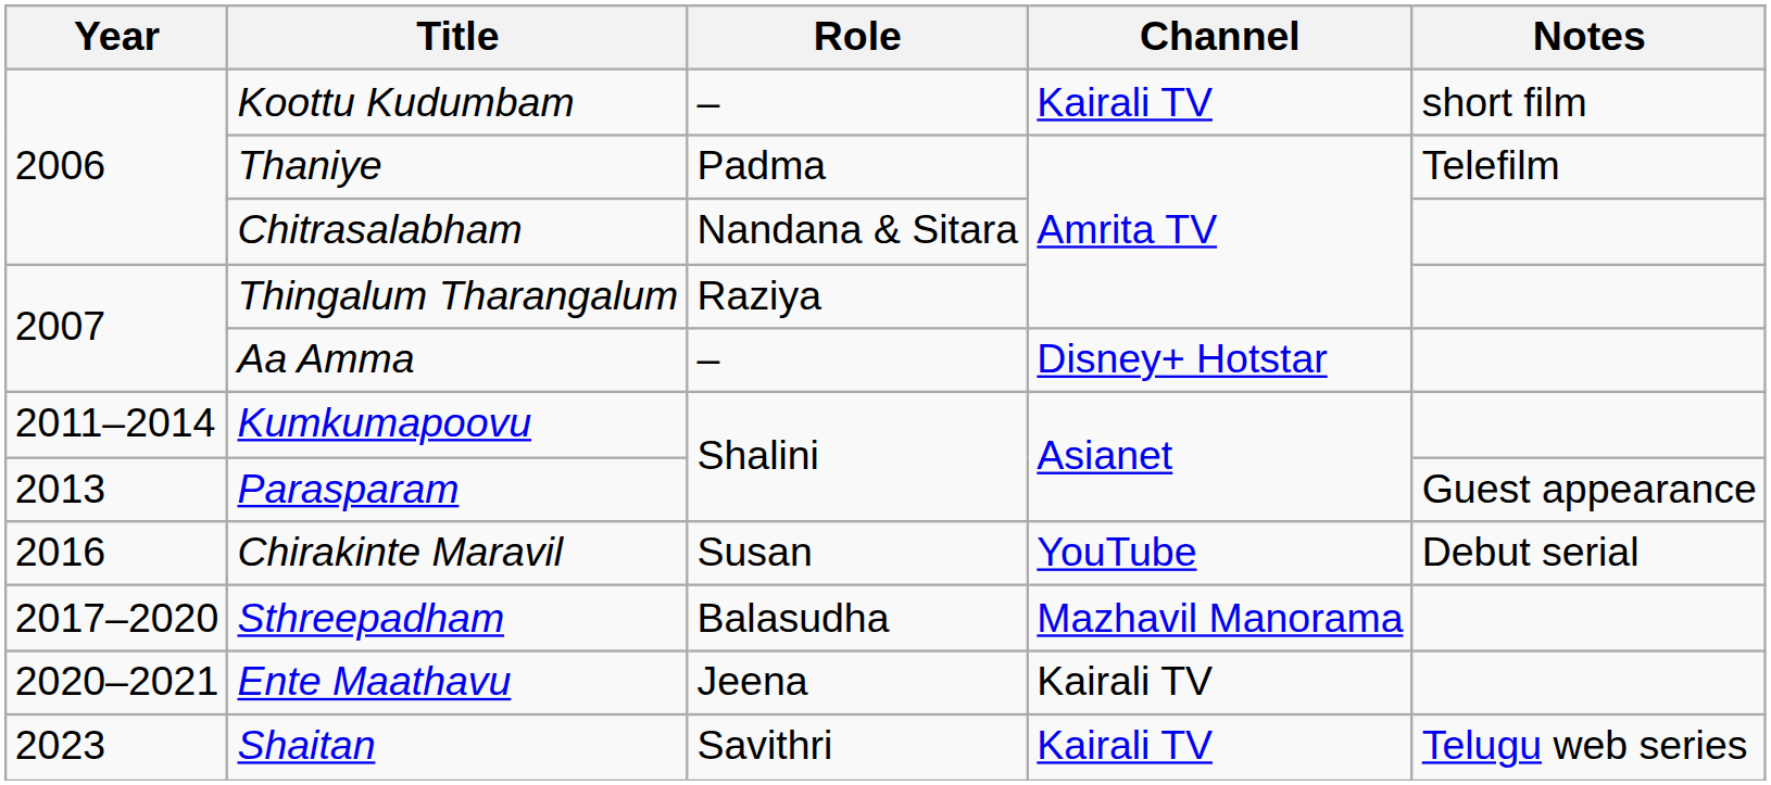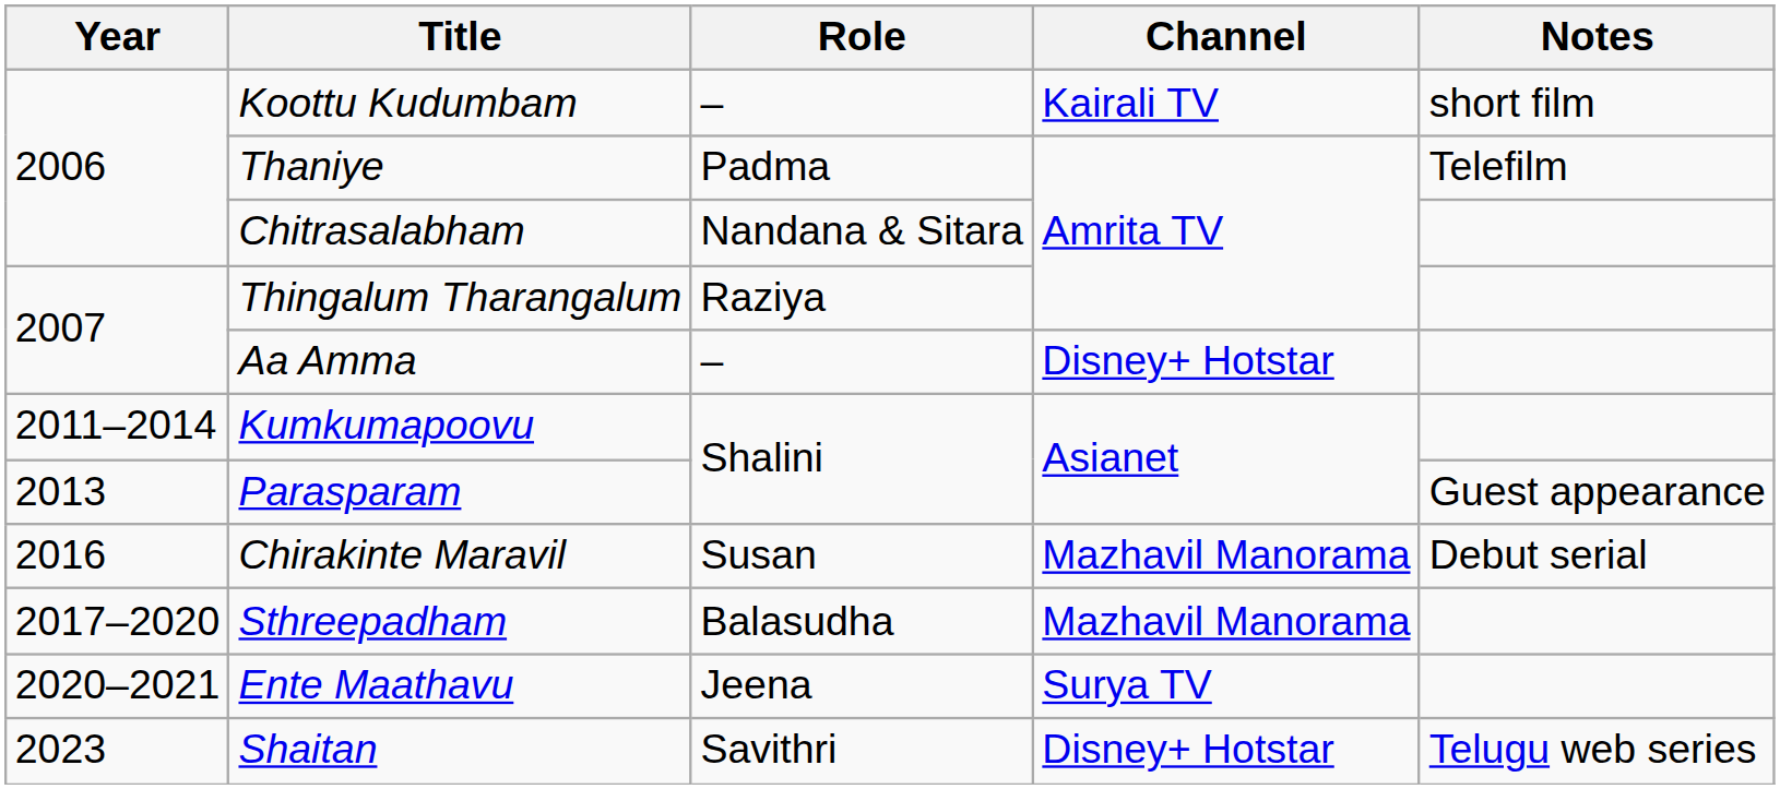Chirakinte Maravil | Channel: YouTube -> Mazhavil Manorama
Ente Maathavu | Channel: Kairali TV -> Surya TV
Shaitan | Channel: Kairali TV -> Disney+ Hotstar
